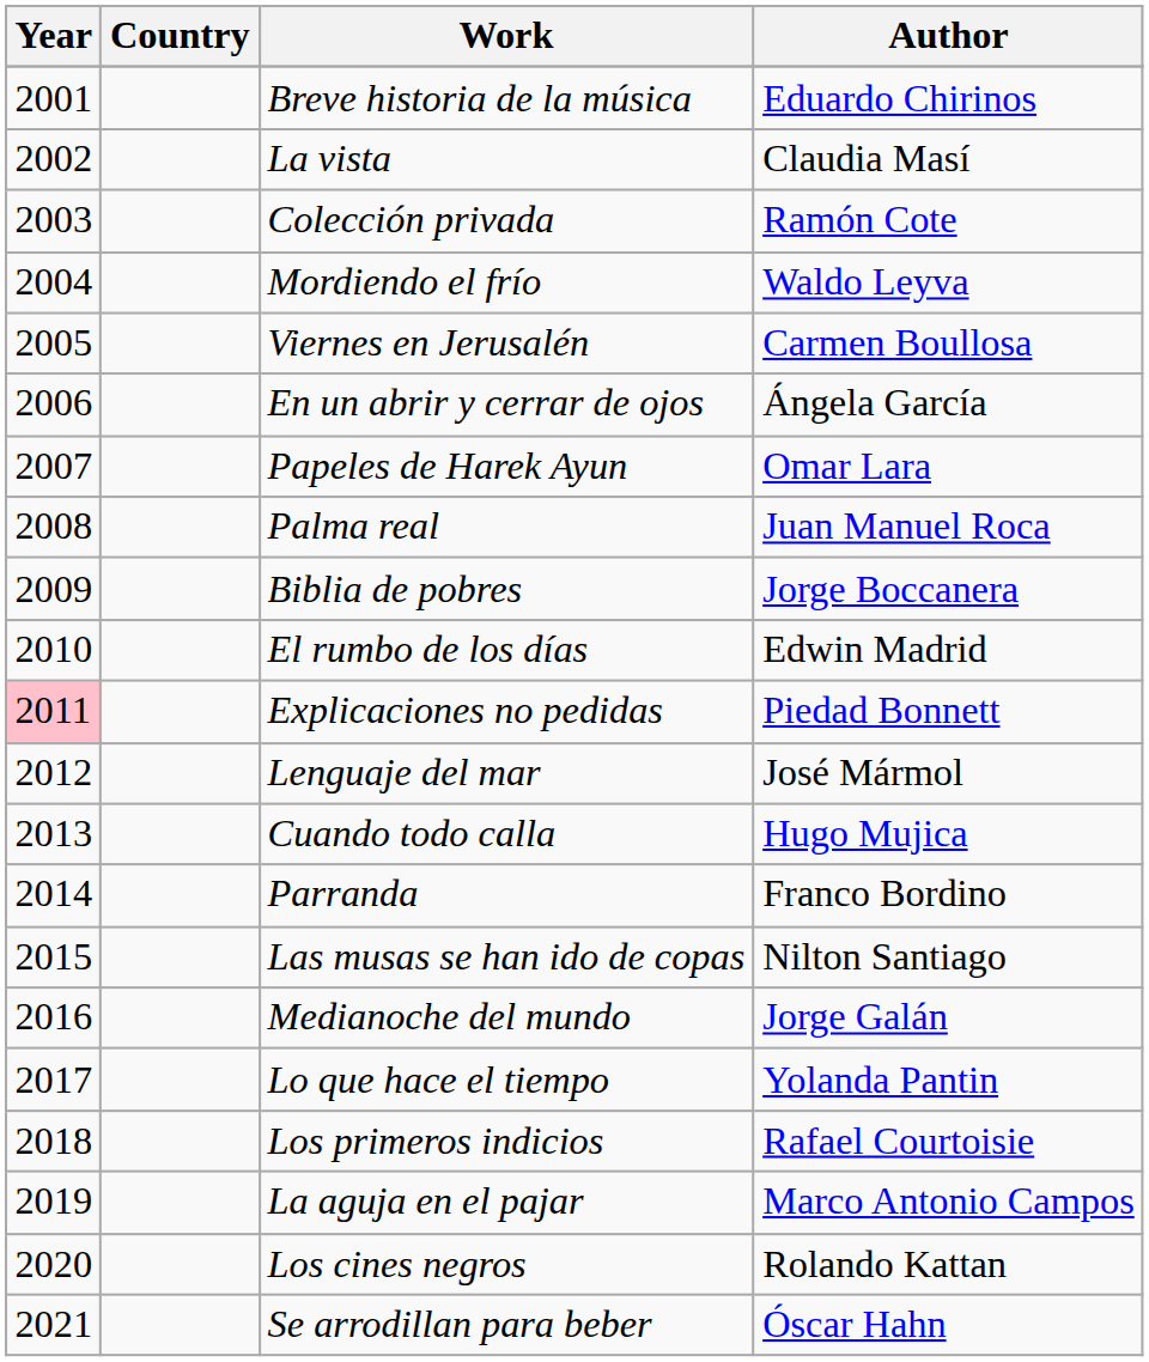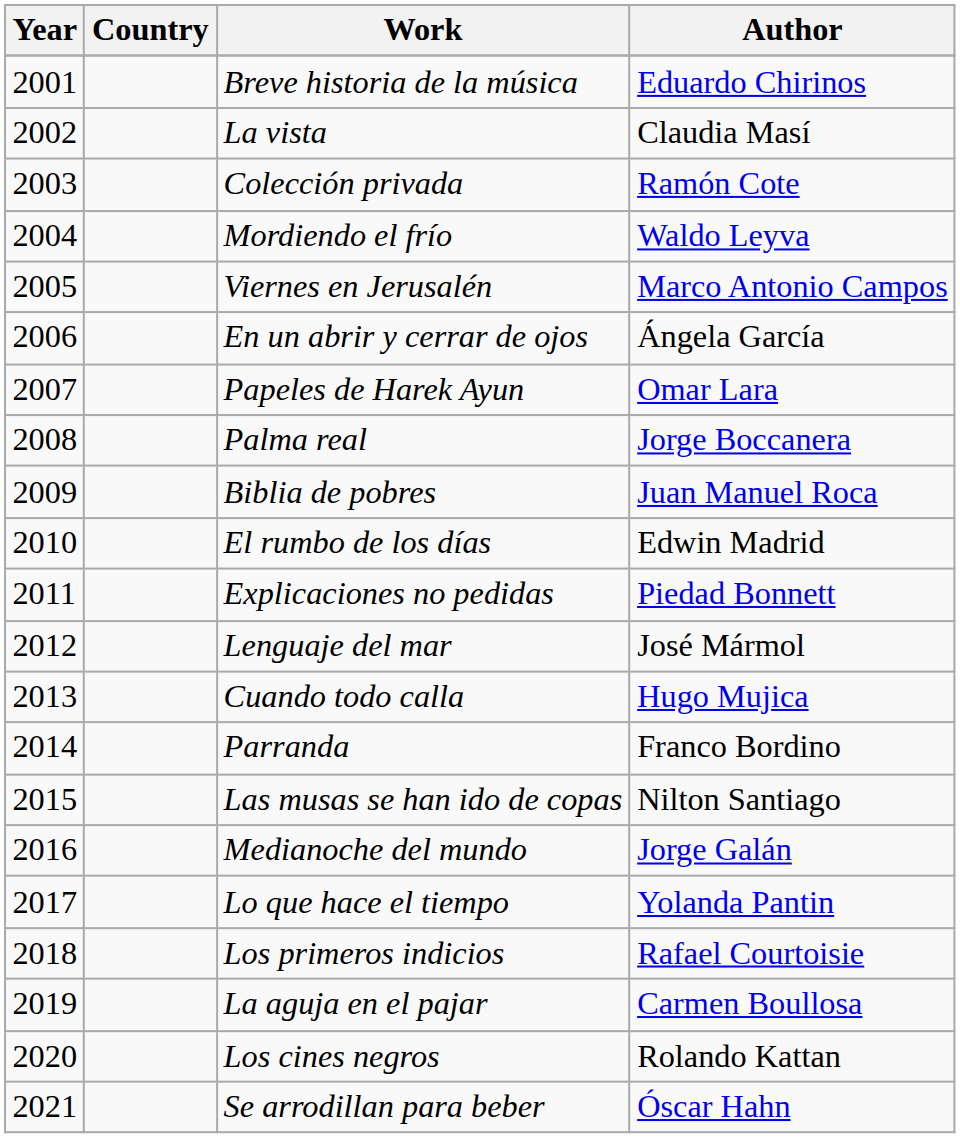Viernes en Jerusalén | Author: Carmen Boullosa -> Marco Antonio Campos
Palma real | Author: Juan Manuel Roca -> Jorge Boccanera
Biblia de pobres | Author: Jorge Boccanera -> Juan Manuel Roca
Explicaciones no pedidas | Year: pink background -> no background
La aguja en el pajar | Author: Marco Antonio Campos -> Carmen Boullosa
